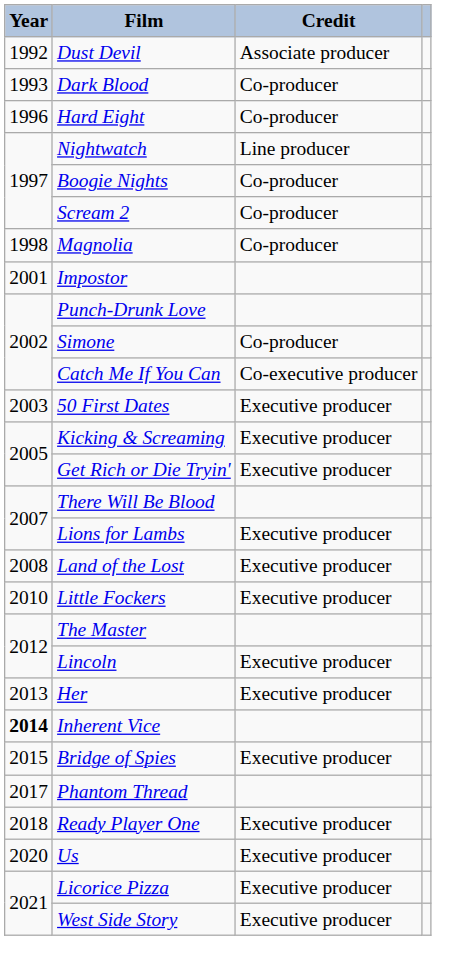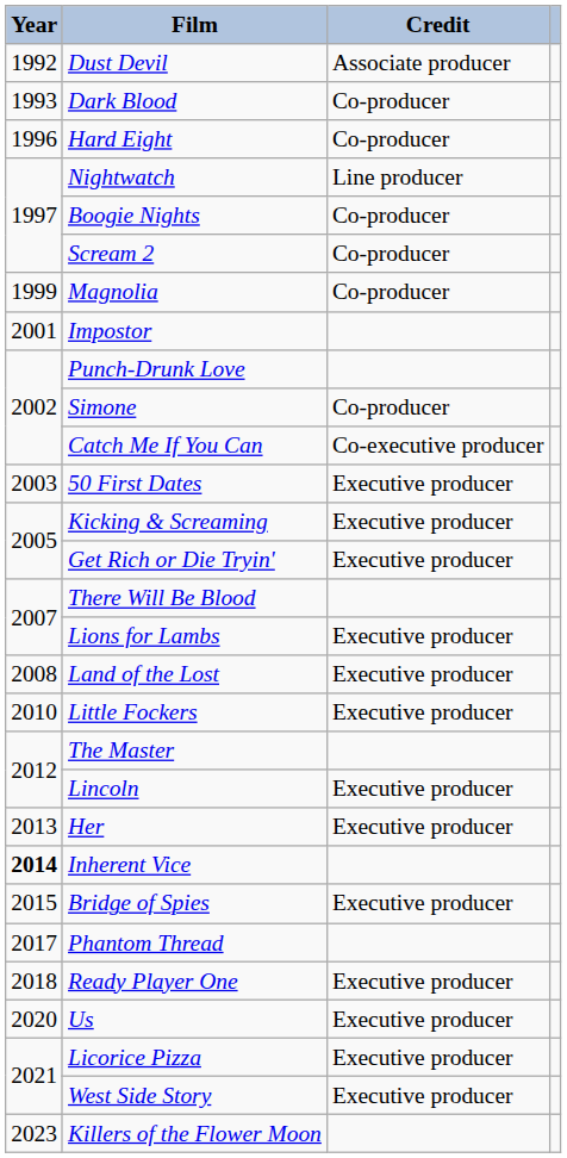Magnolia | Year: 1998 -> 1999
+ row: 2023 | Killers of the Flower Moon
